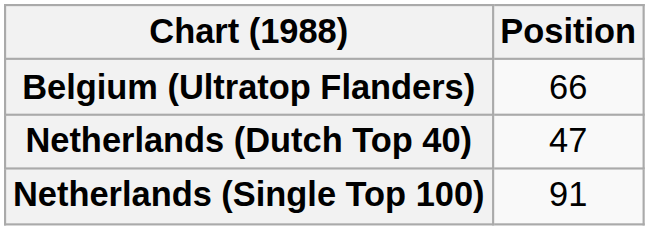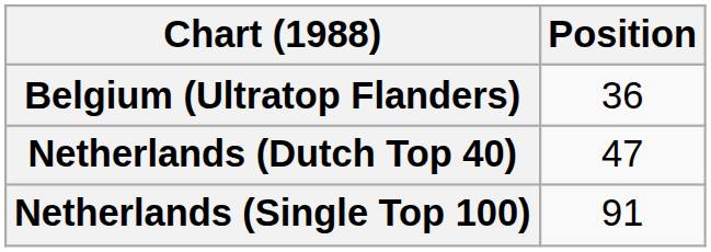Belgium (Ultratop Flanders) | Position: 66 -> 36
